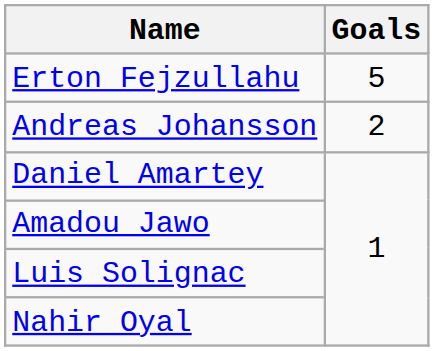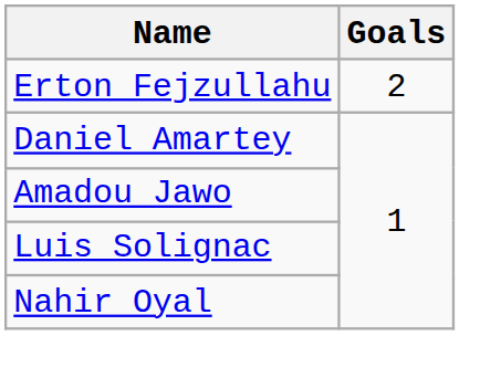Erton Fejzullahu | Goals: 5 -> 2
- row: Andreas Johansson | 2
